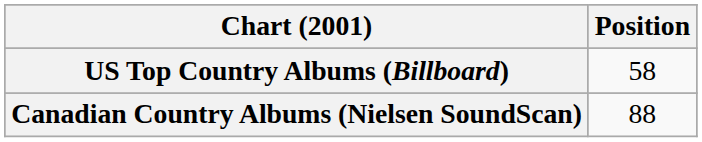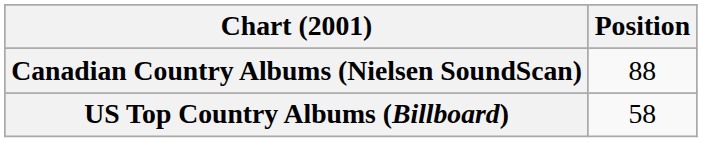rows swapped: Canadian Country Albums (Nielsen SoundScan) <-> US Top Country Albums (Billboard)
